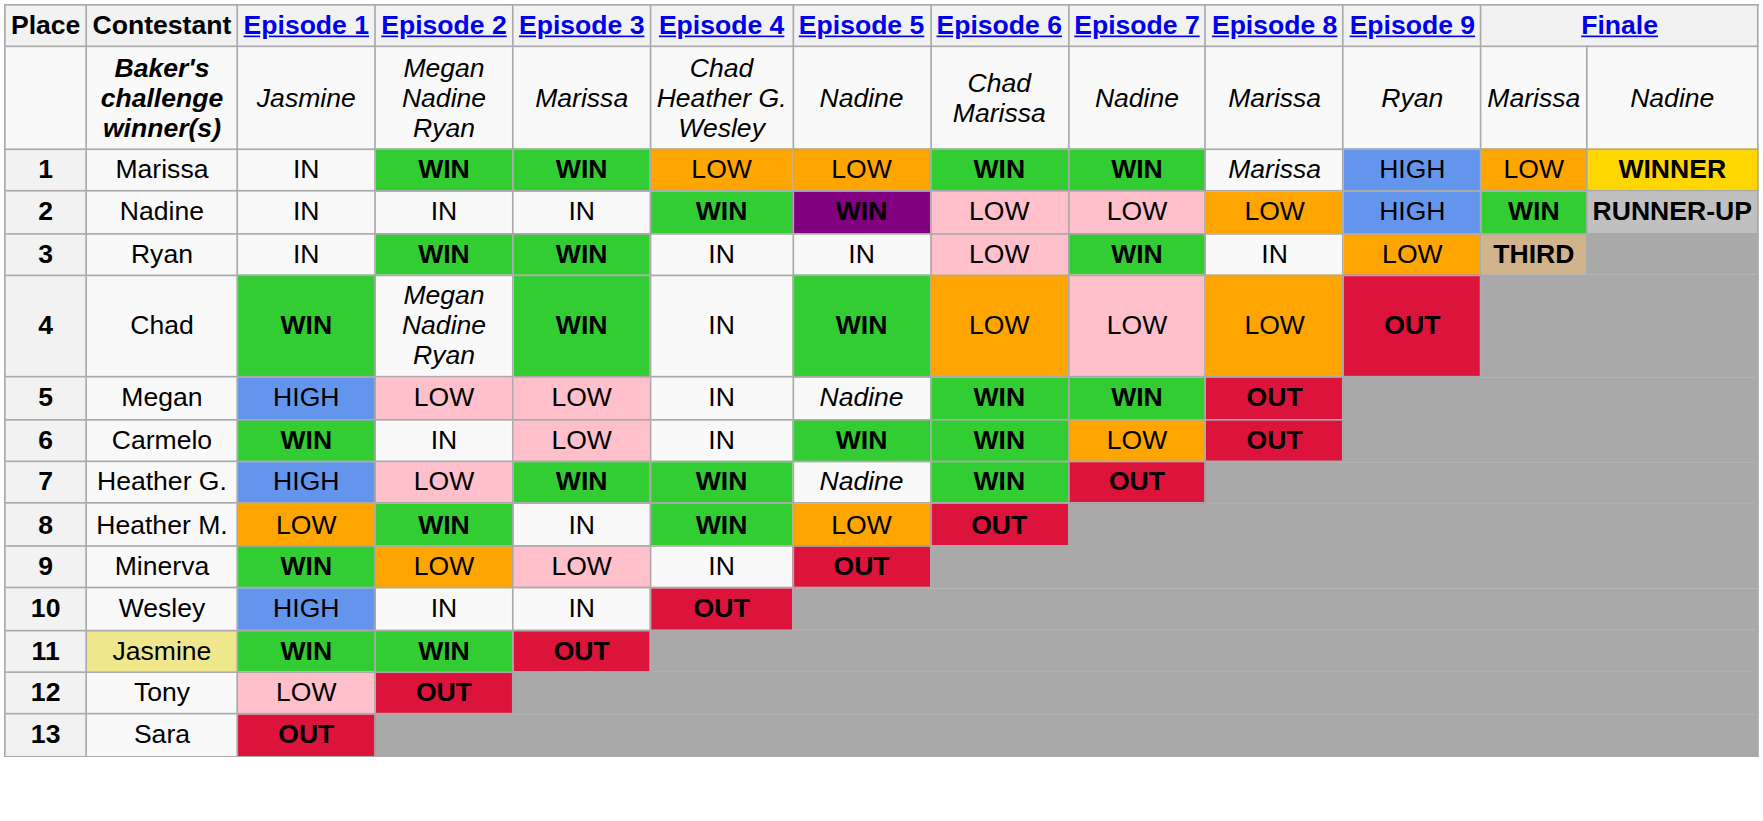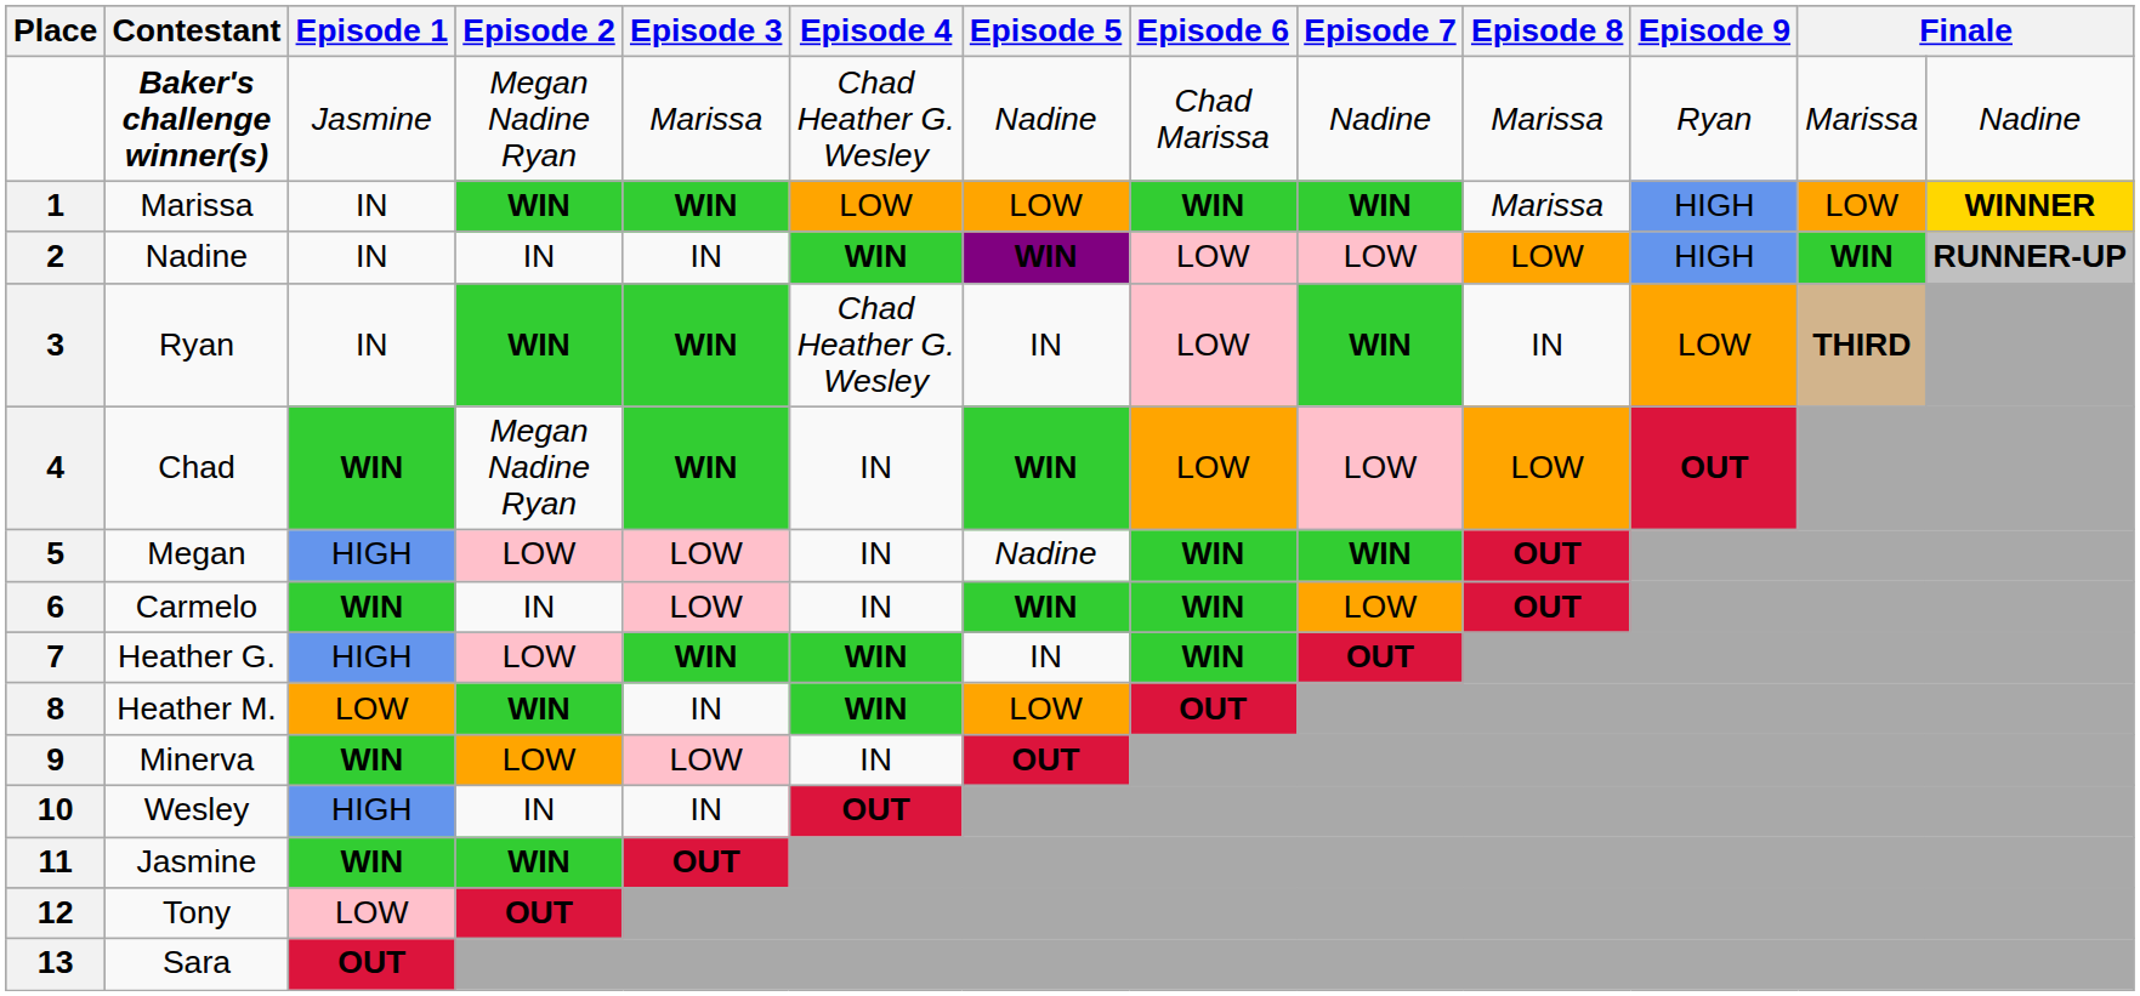3 | Episode 4: IN -> Chad Heather G. Wesley
7 | Episode 5: Nadine -> IN
11 | Contestant: khaki background -> no background
